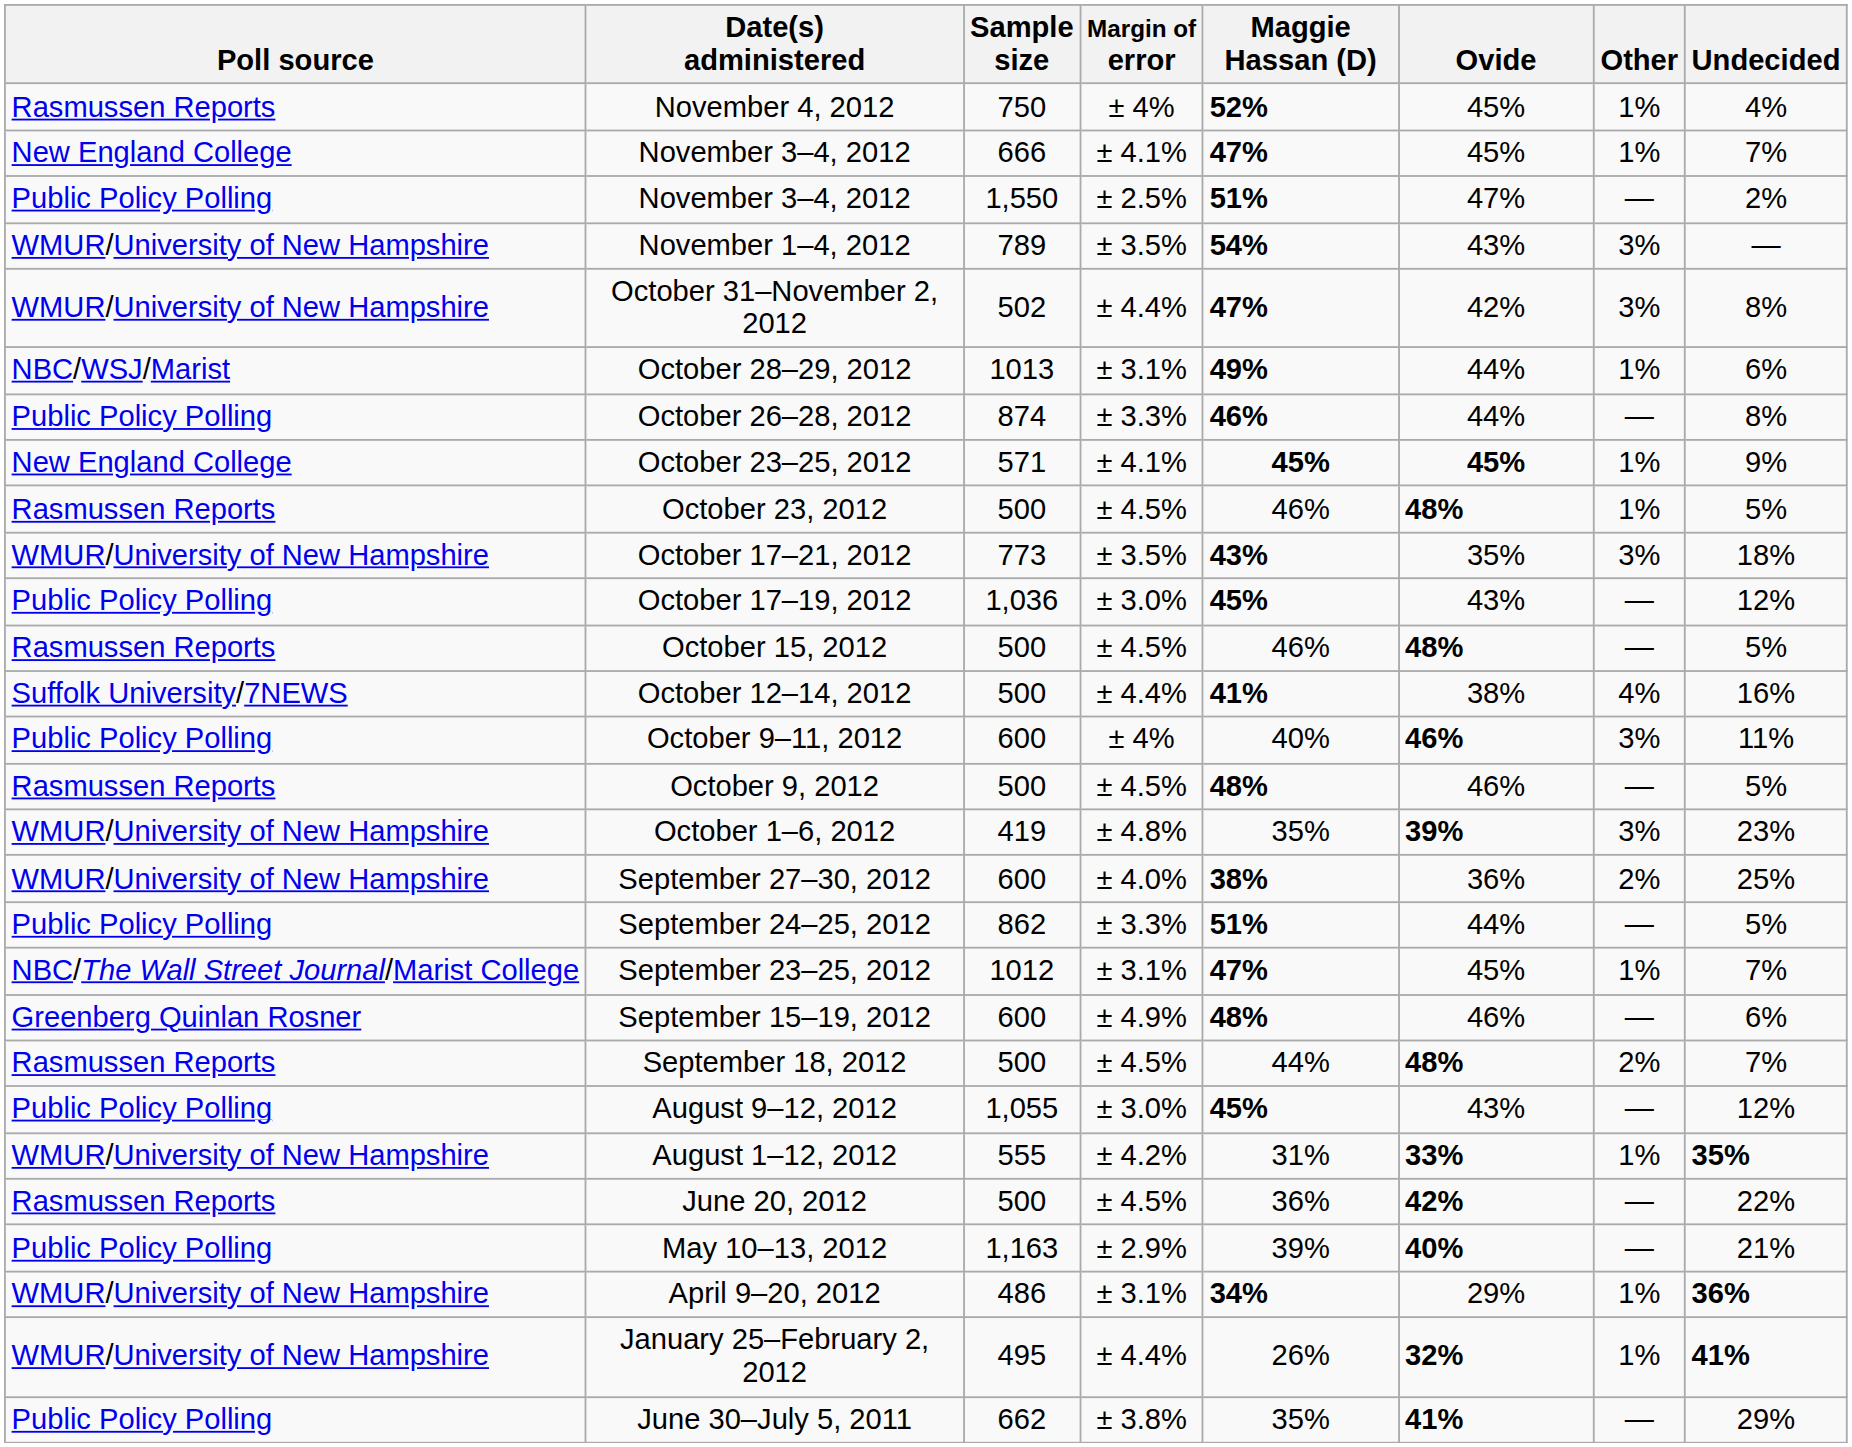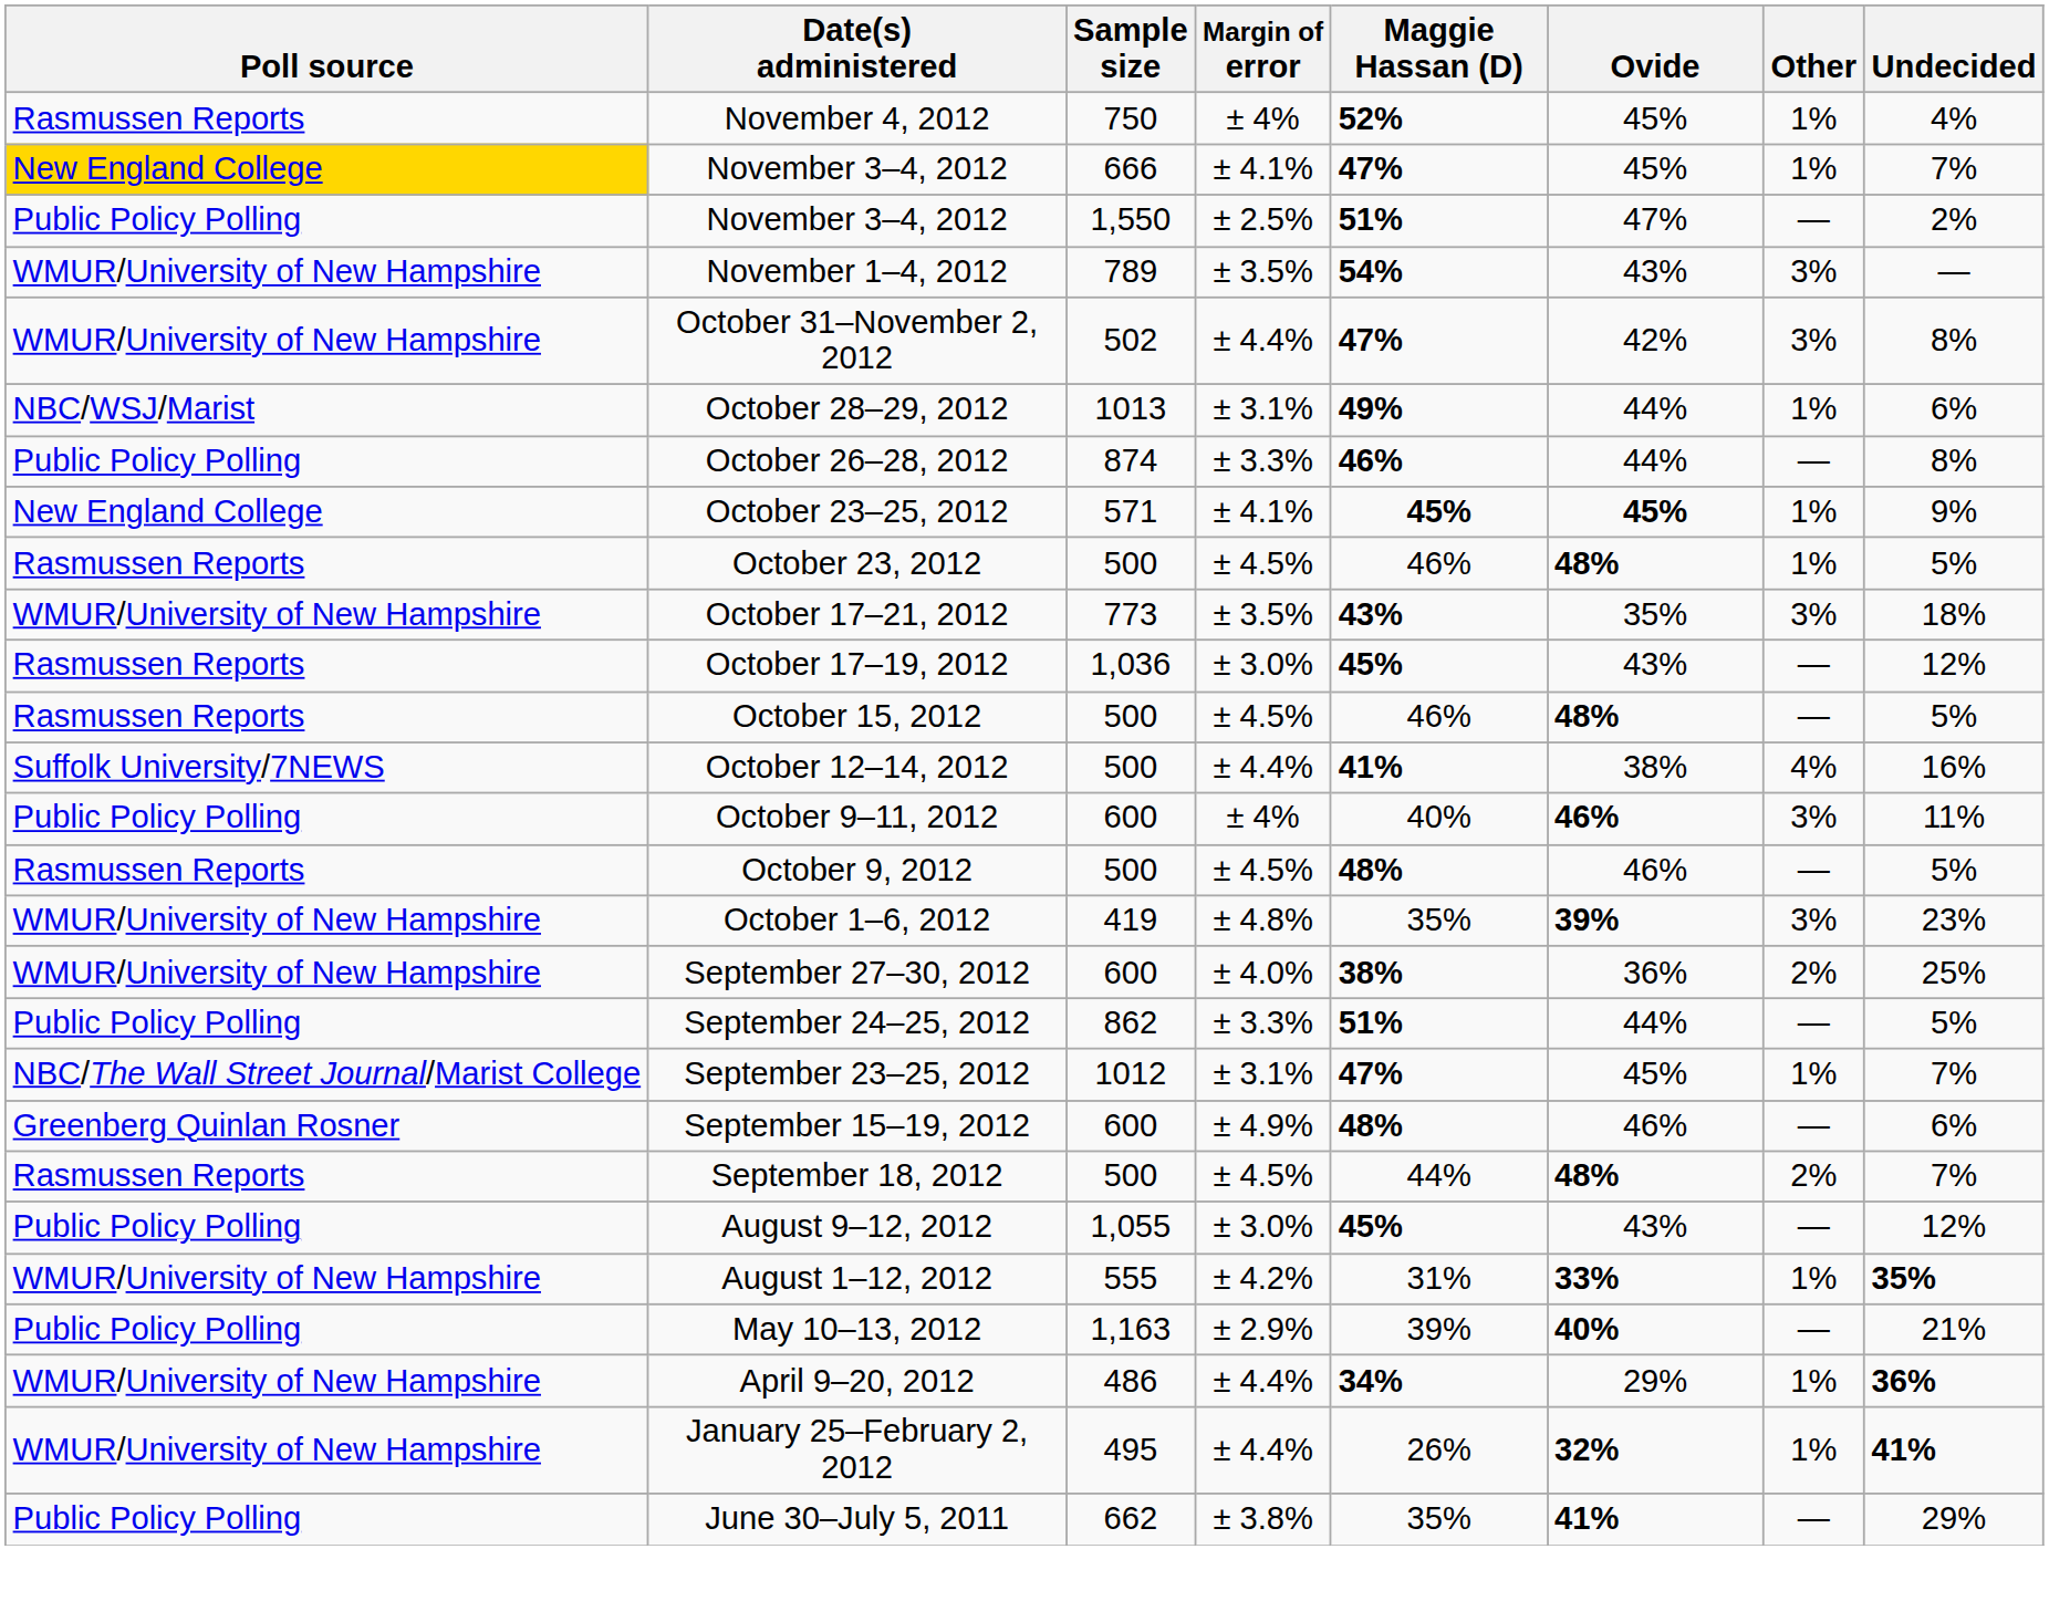November 3–4, 2012 / 666 | Poll source: no background -> gold background
October 17–19, 2012 | Poll source: Public Policy Polling -> Rasmussen Reports
- row: Rasmussen Reports | June 20, 2012 | 500 | ± 4.5% | 36% | 42% | — | 22%
April 9–20, 2012 | Margin of error: ± 3.1% -> ± 4.4%
